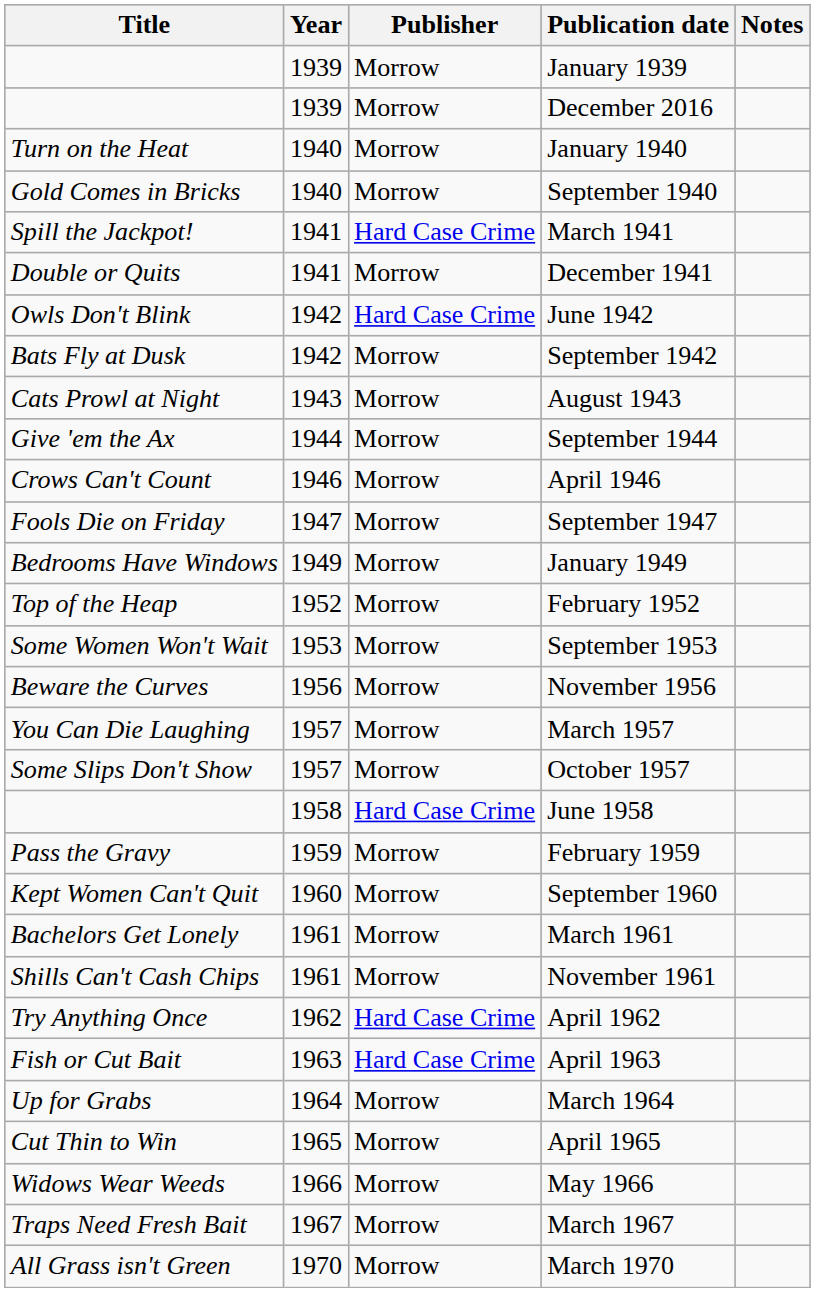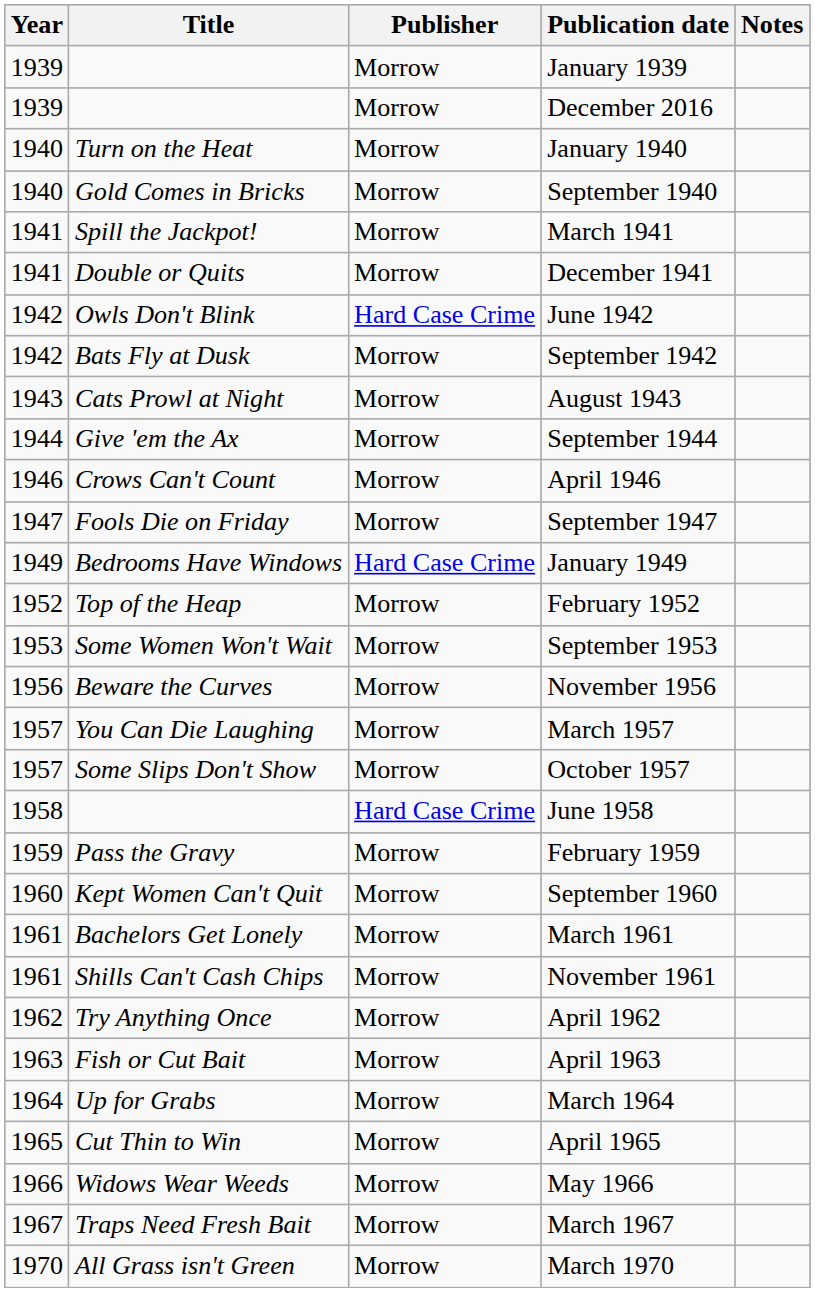columns swapped: Year <-> Title
March 1941 | Publisher: Hard Case Crime -> Morrow
January 1949 | Publisher: Morrow -> Hard Case Crime
April 1962 | Publisher: Hard Case Crime -> Morrow
April 1963 | Publisher: Hard Case Crime -> Morrow
